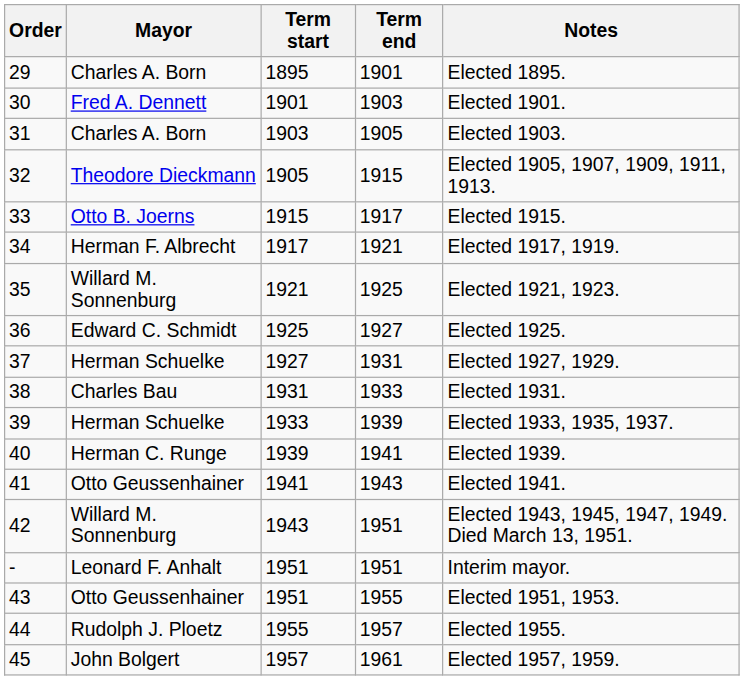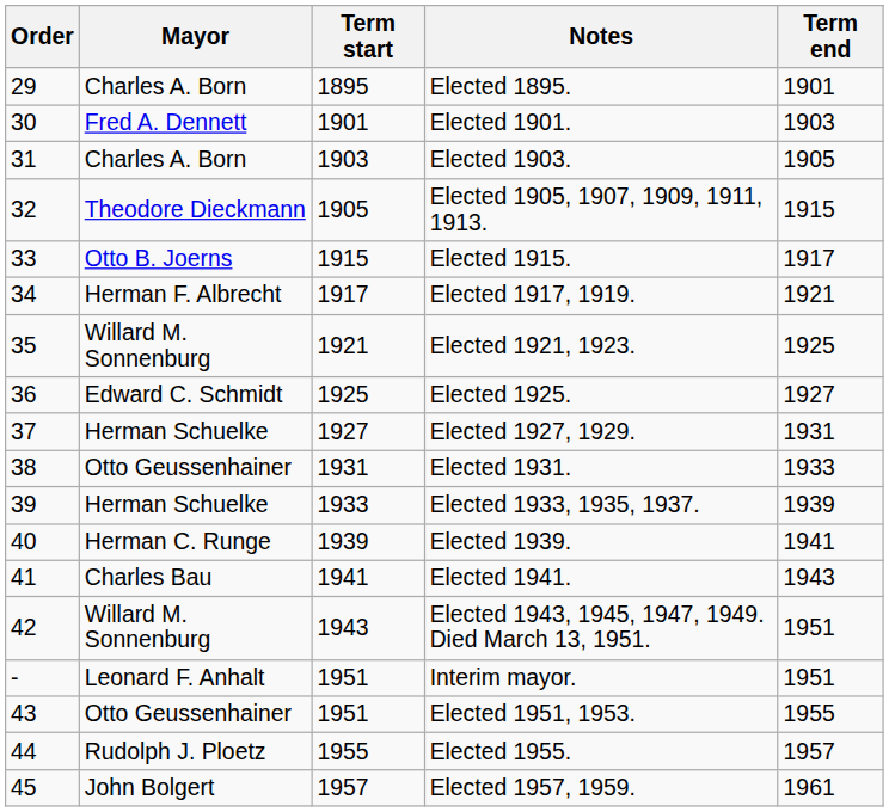columns swapped: Term end <-> Notes
38 | Mayor: Charles Bau -> Otto Geussenhainer
41 | Mayor: Otto Geussenhainer -> Charles Bau
